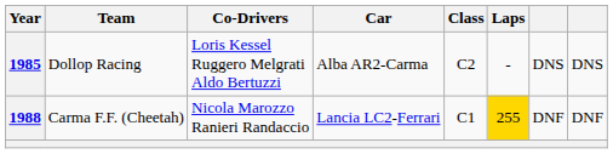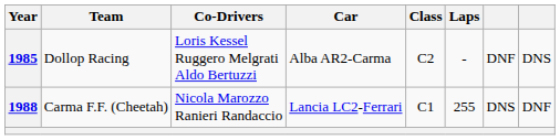1985 | column 7: DNS -> DNF
1988 | Laps: gold background -> no background
1988 | column 7: DNF -> DNS
